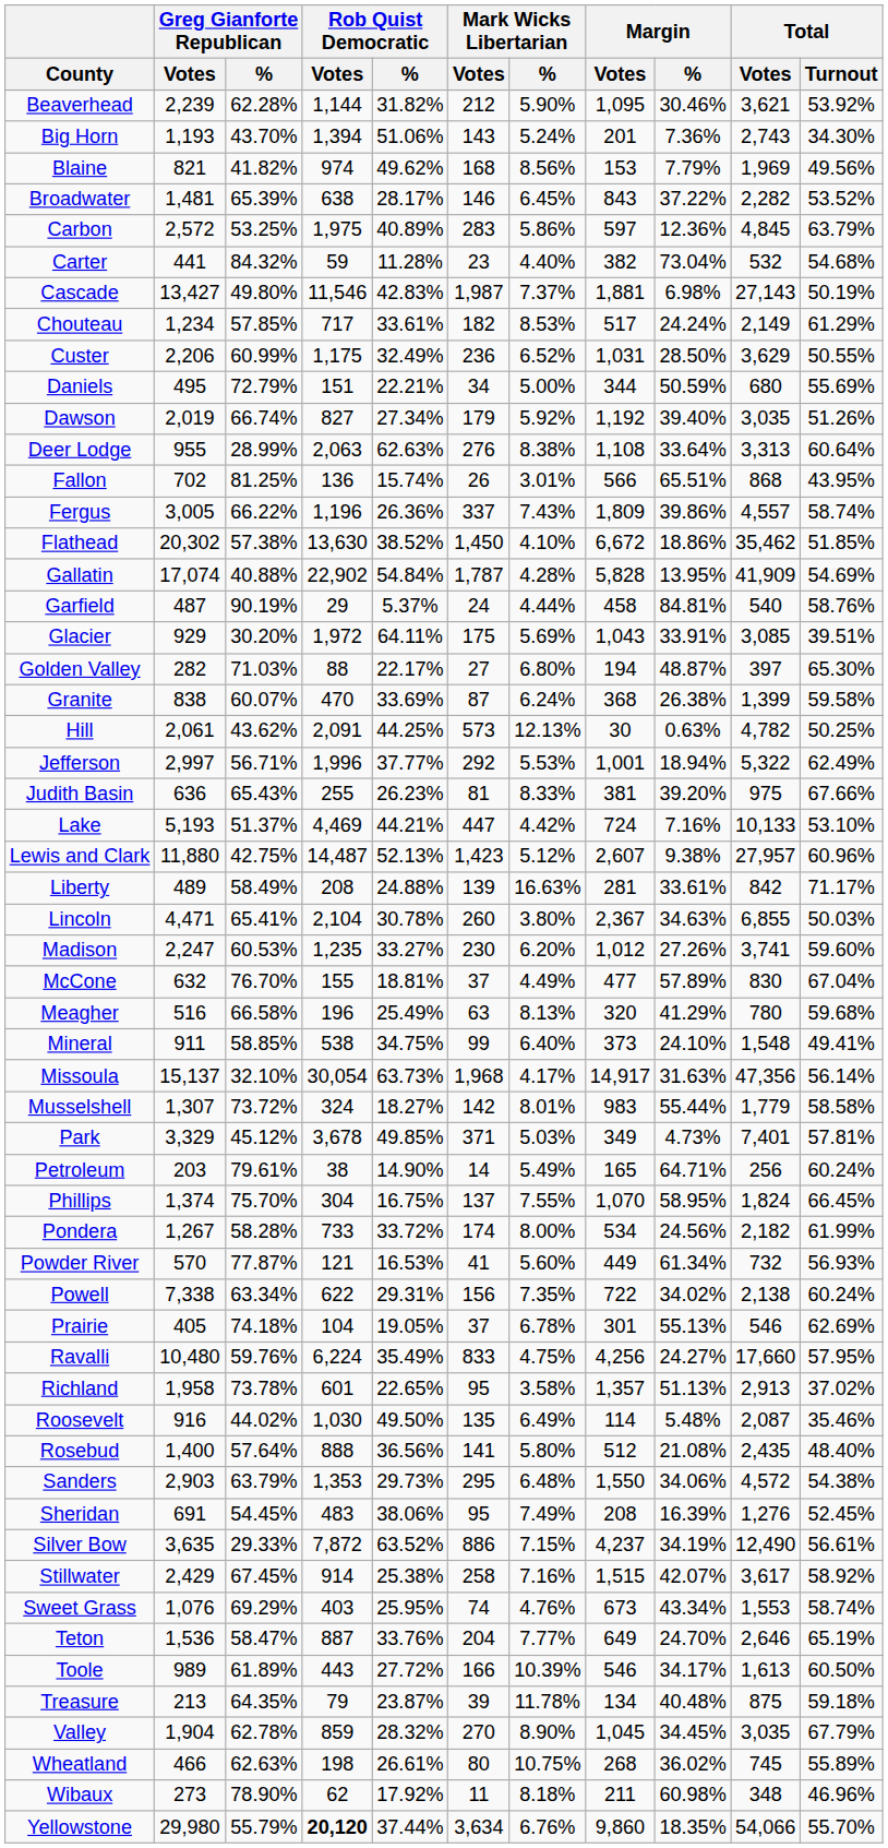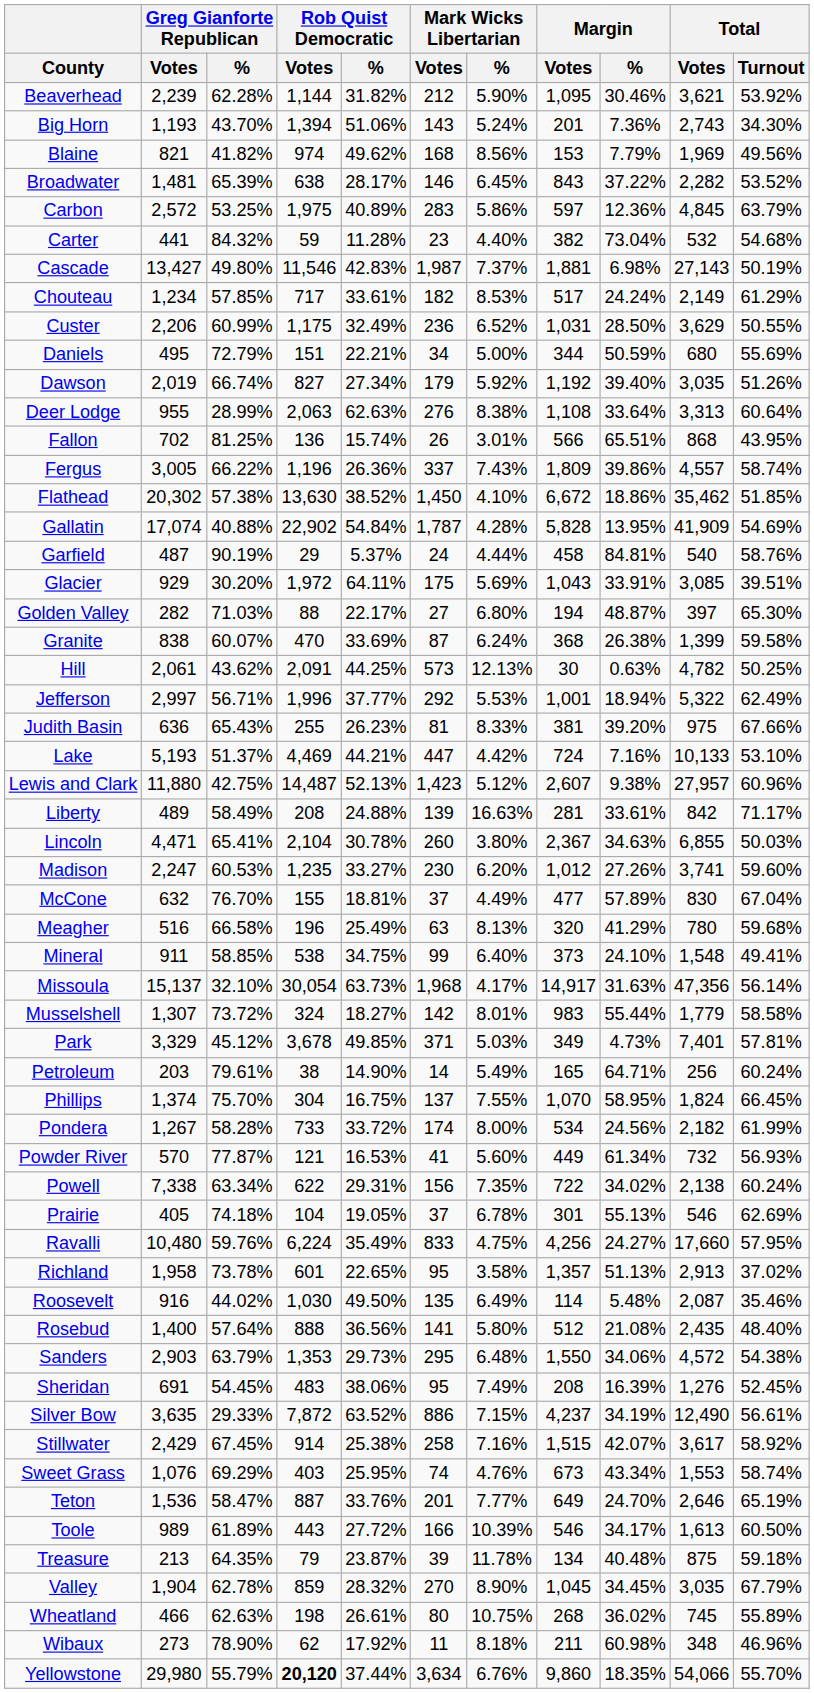Teton | Mark Wicks Libertarian / Votes: 204 -> 201
